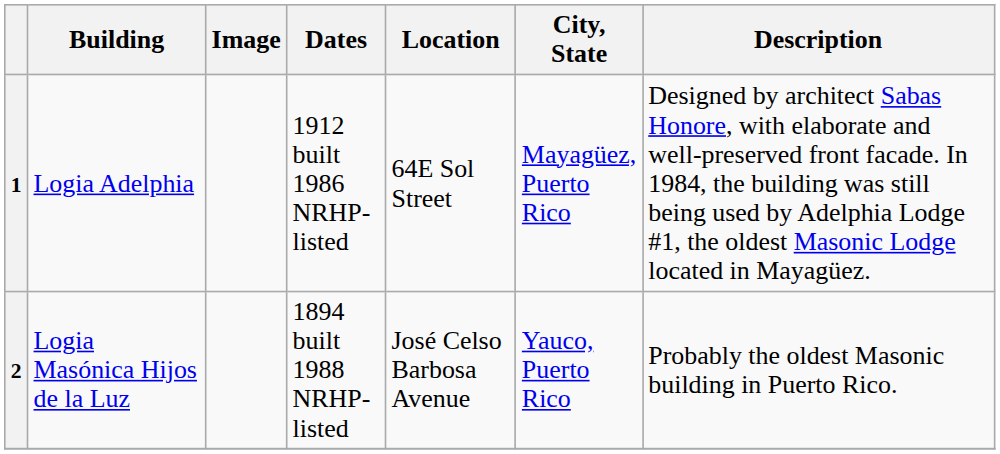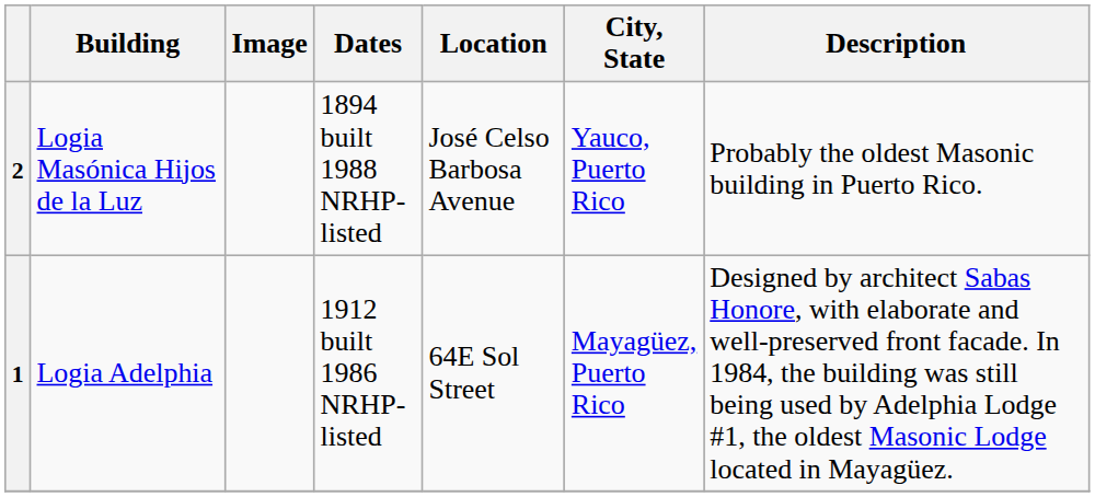rows swapped: 1 <-> 2
